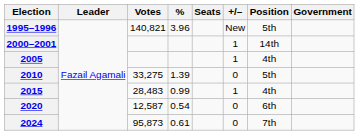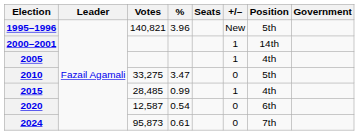2010 | %: 1.39 -> 3.47
2015 | Votes: 28,483 -> 28,485
